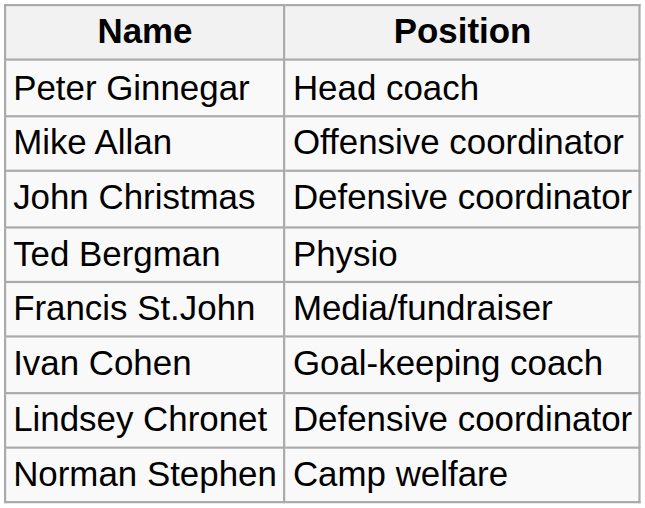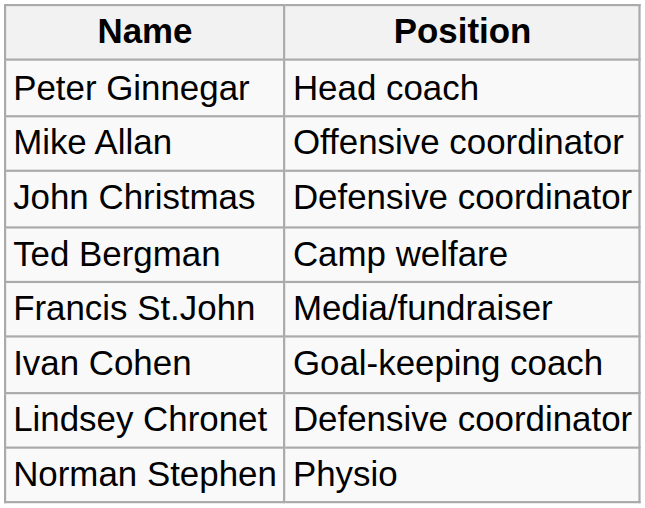Ted Bergman | Position: Physio -> Camp welfare
Norman Stephen | Position: Camp welfare -> Physio
